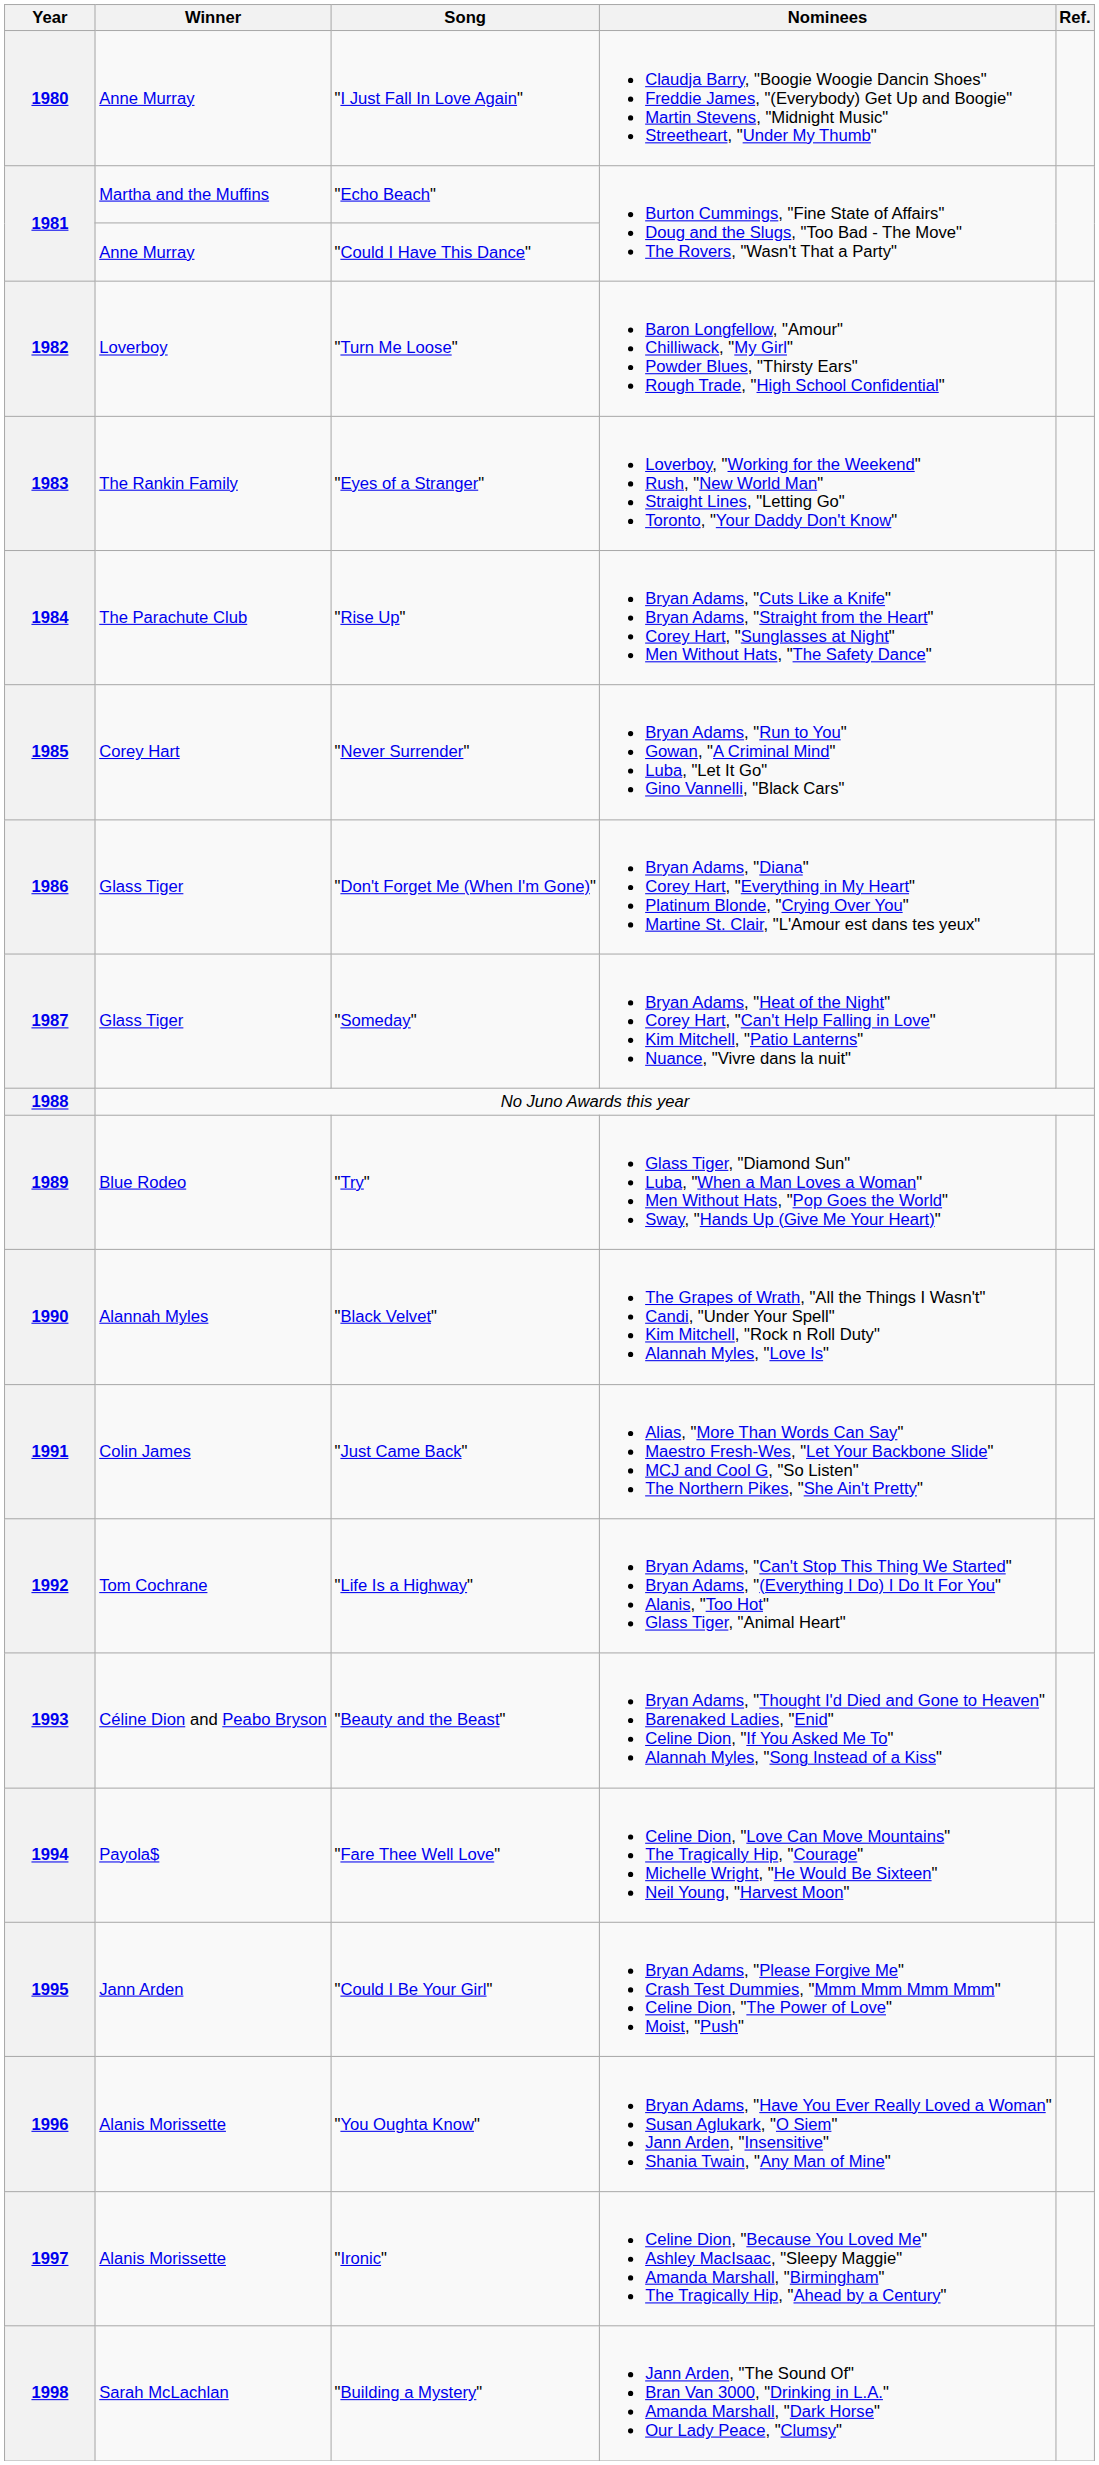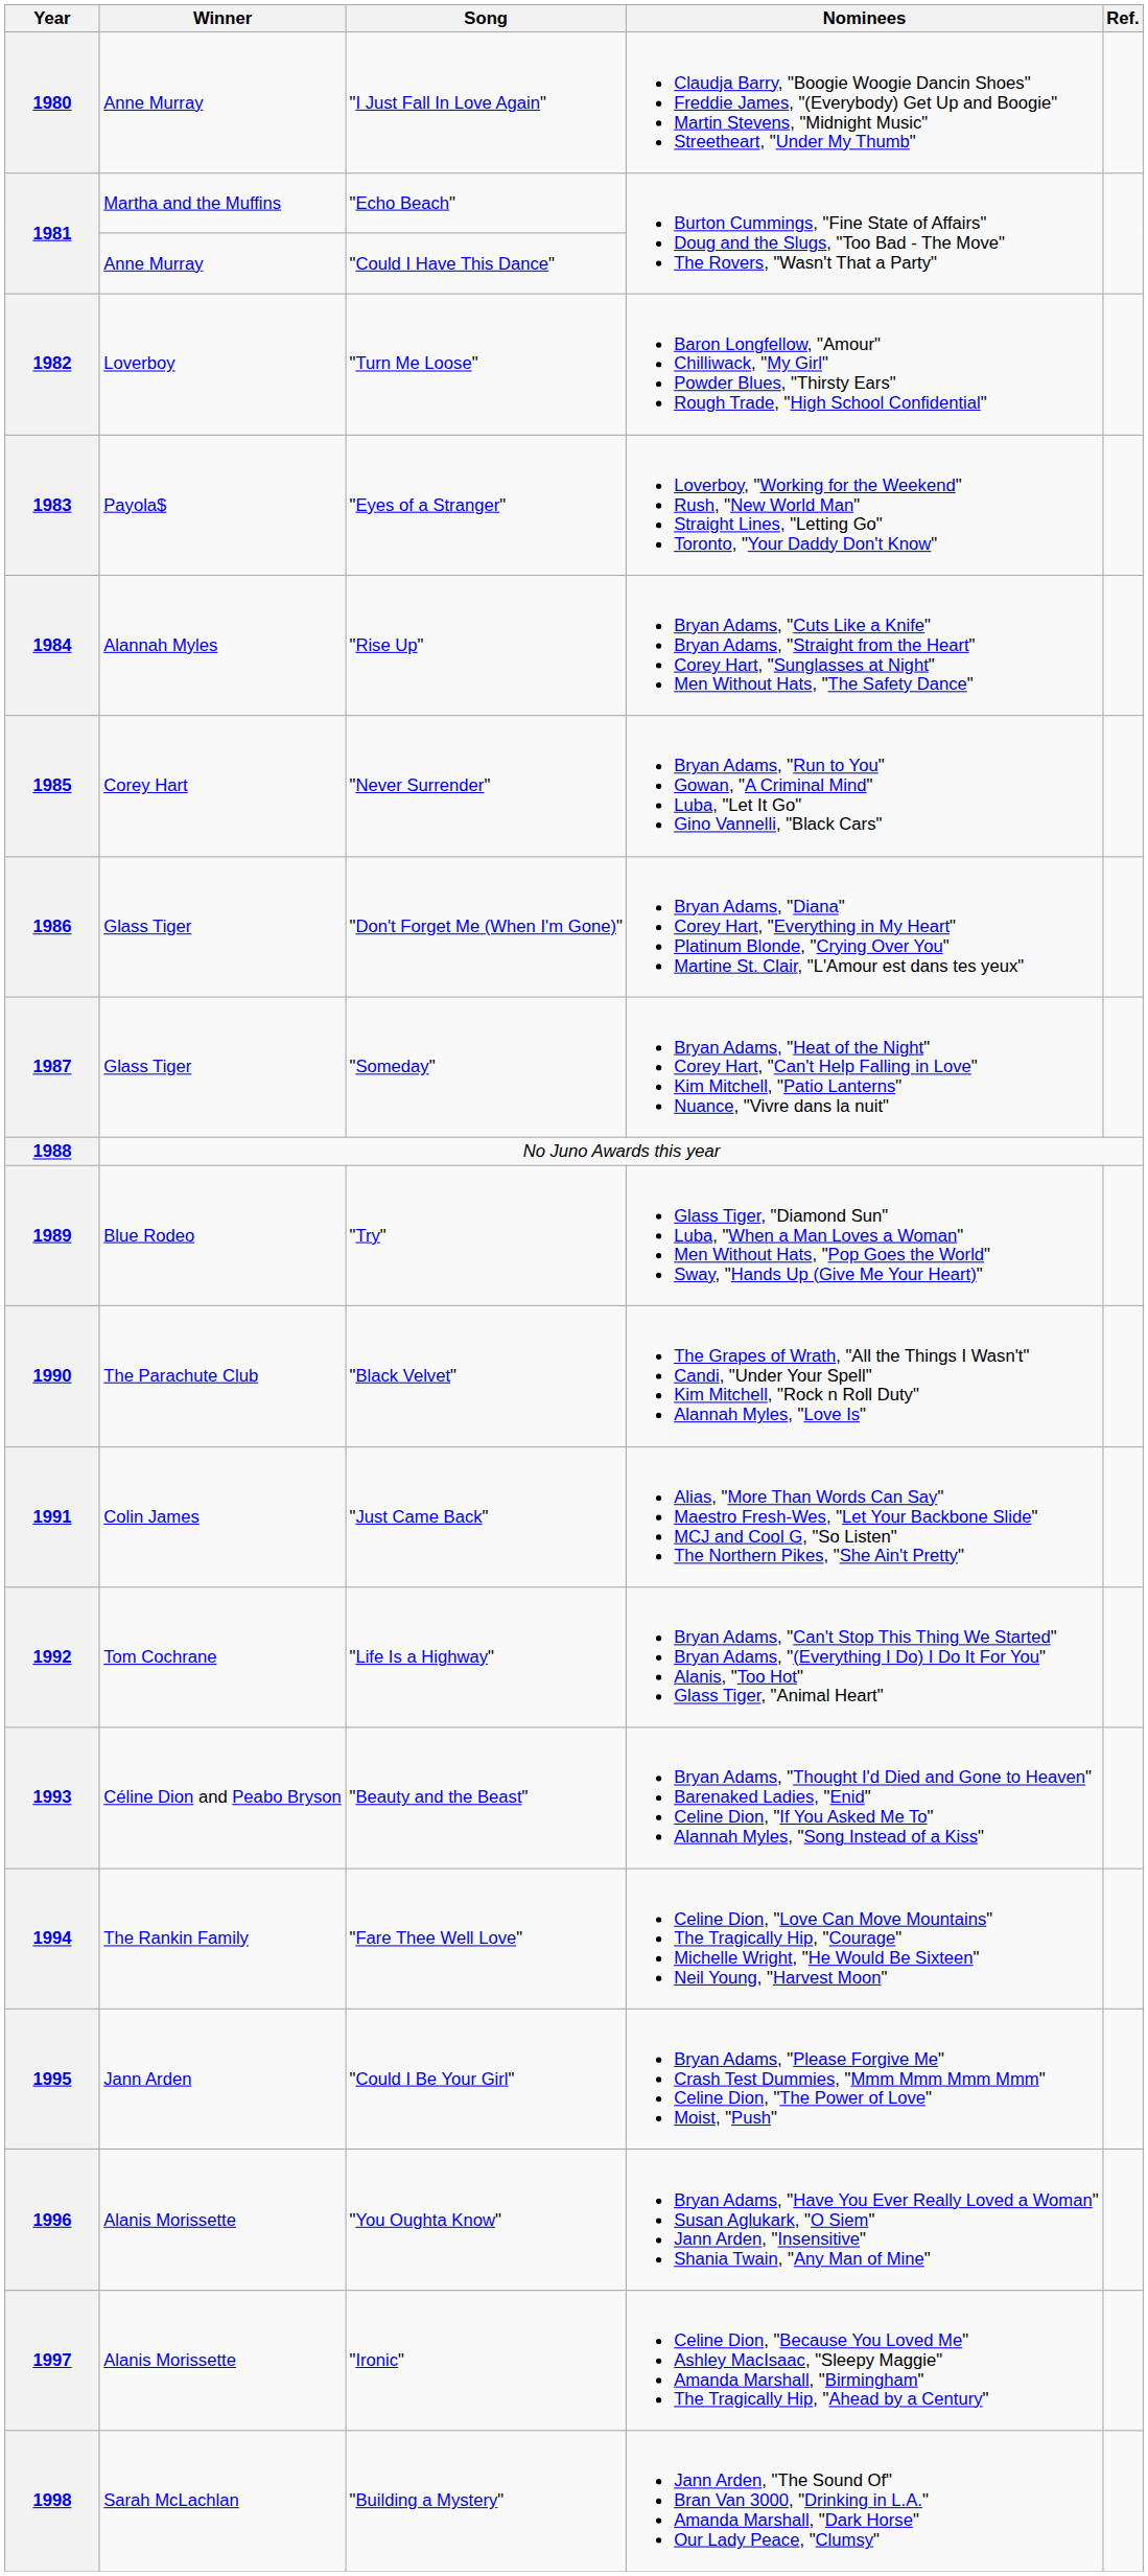1983 | Winner: The Rankin Family -> Payola$
1984 | Winner: The Parachute Club -> Alannah Myles
1990 | Winner: Alannah Myles -> The Parachute Club
1994 | Winner: Payola$ -> The Rankin Family
